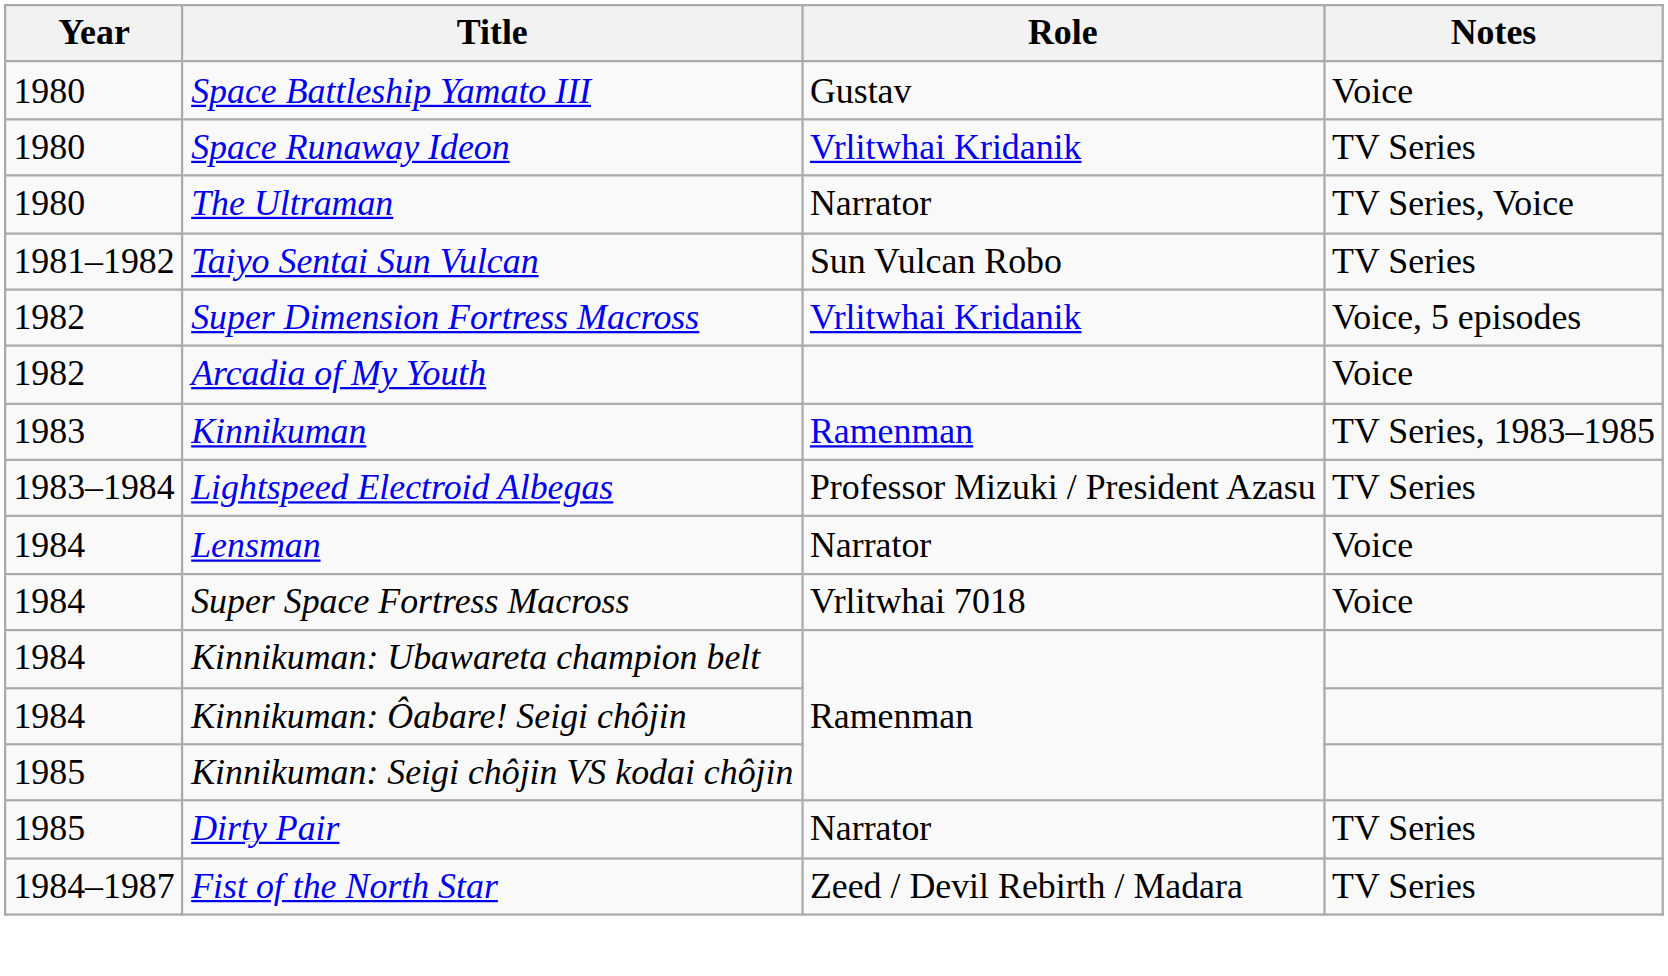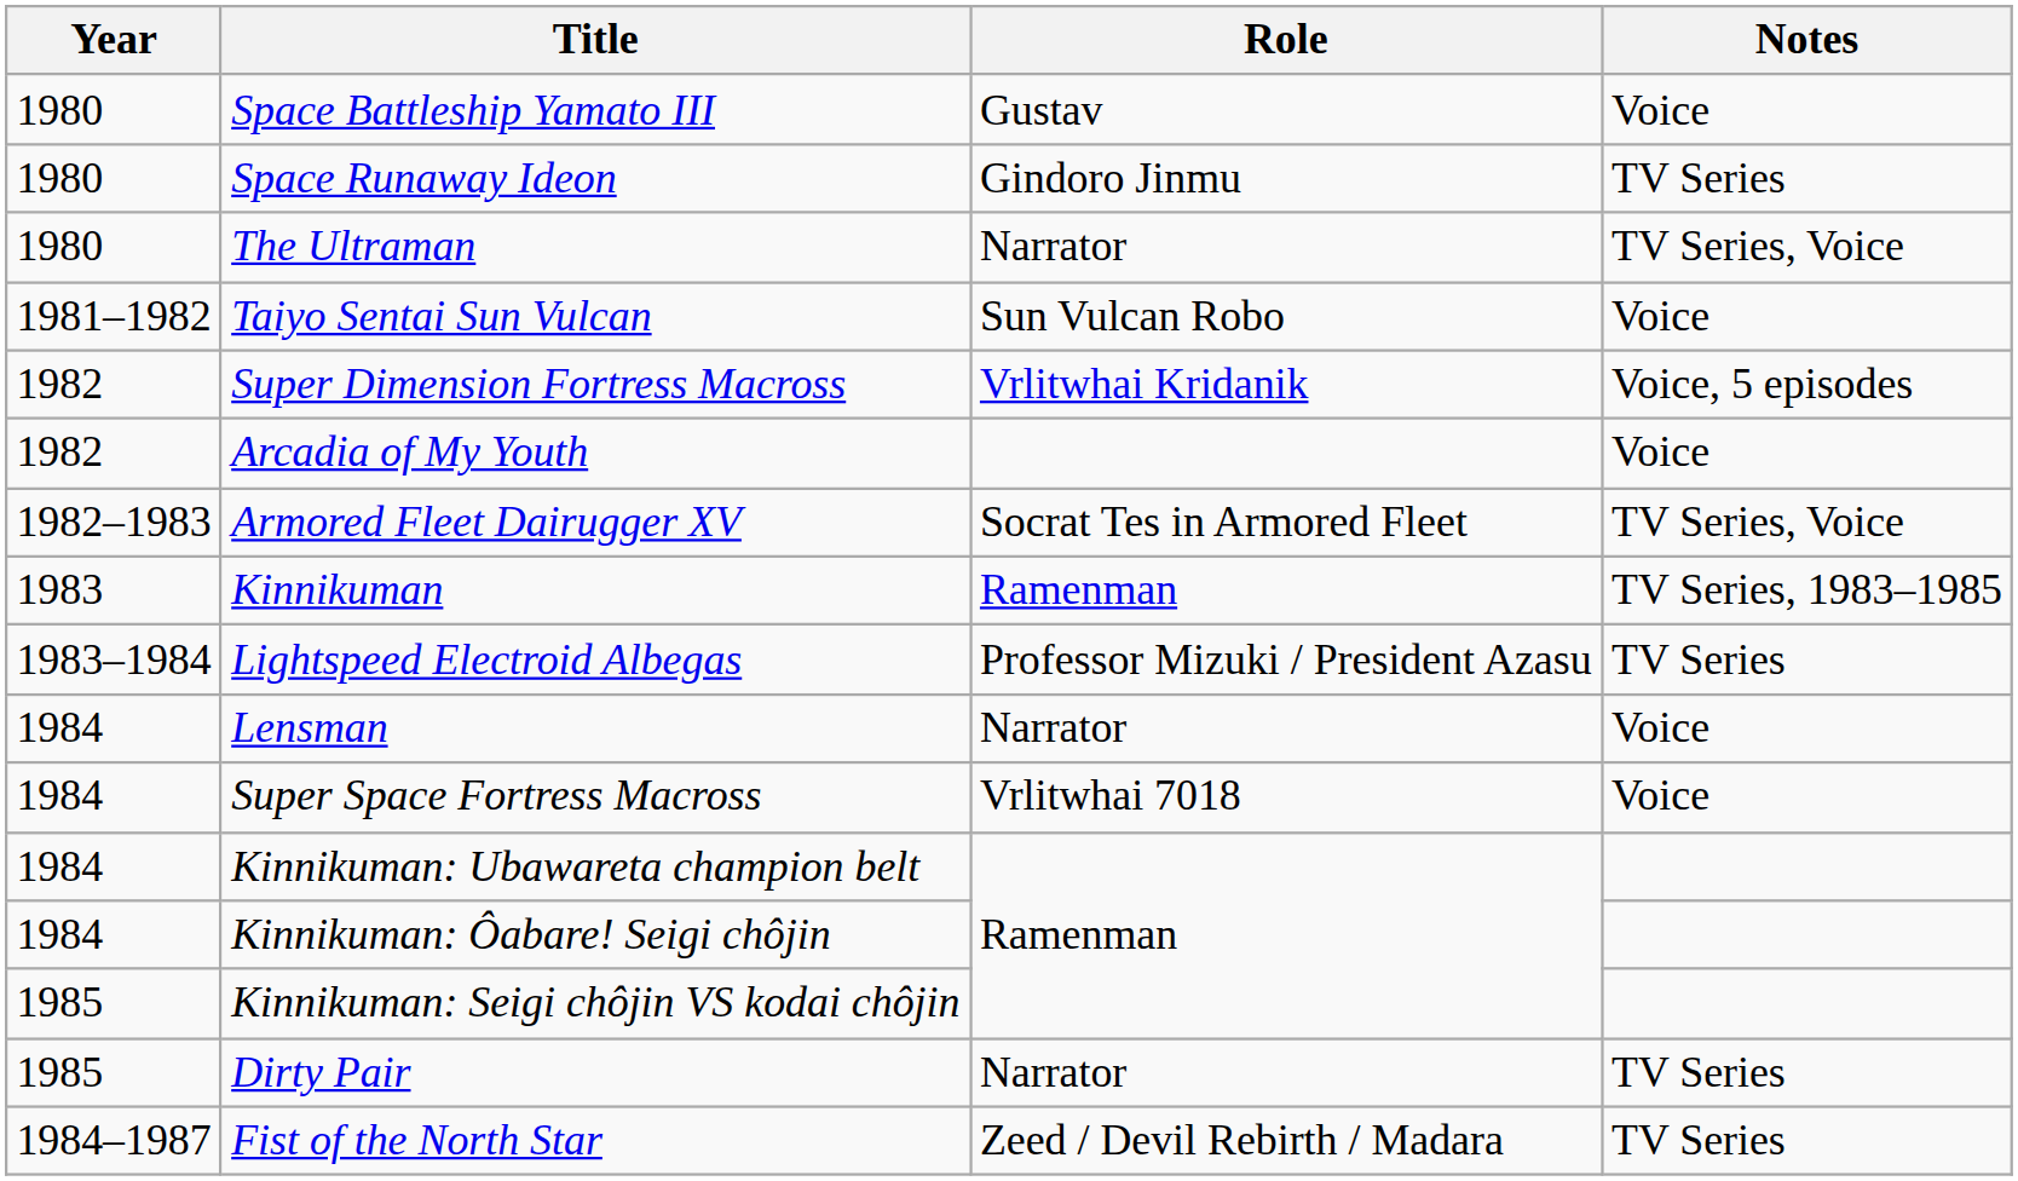Space Runaway Ideon | Role: Vrlitwhai Kridanik -> Gindoro Jinmu
Taiyo Sentai Sun Vulcan | Notes: TV Series -> Voice
+ row: 1982–1983 | Armored Fleet Dairugger XV | Socrat Tes in Armored Fleet | TV Series, Voice
